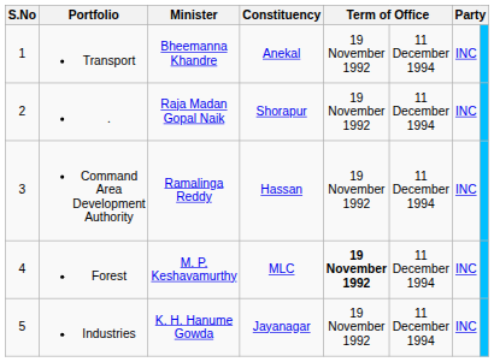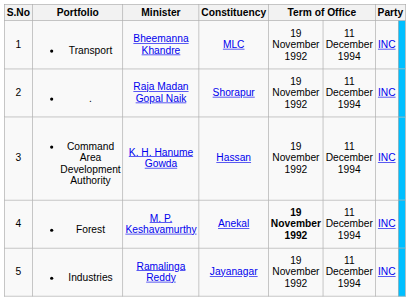Transport | Constituency: Anekal -> MLC
Command Area Development Authority | Minister: Ramalinga Reddy -> K. H. Hanume Gowda
Forest | Constituency: MLC -> Anekal
Industries | Minister: K. H. Hanume Gowda -> Ramalinga Reddy
